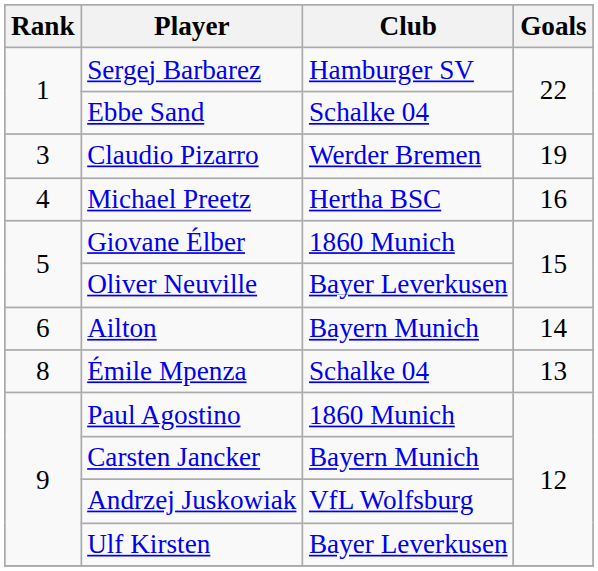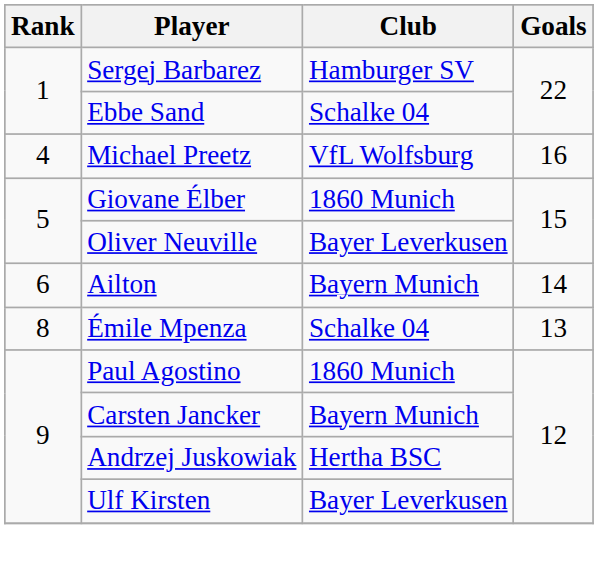- row: 3 | Claudio Pizarro | Werder Bremen | 19
Michael Preetz | Club: Hertha BSC -> VfL Wolfsburg
Andrzej Juskowiak | Club: VfL Wolfsburg -> Hertha BSC
